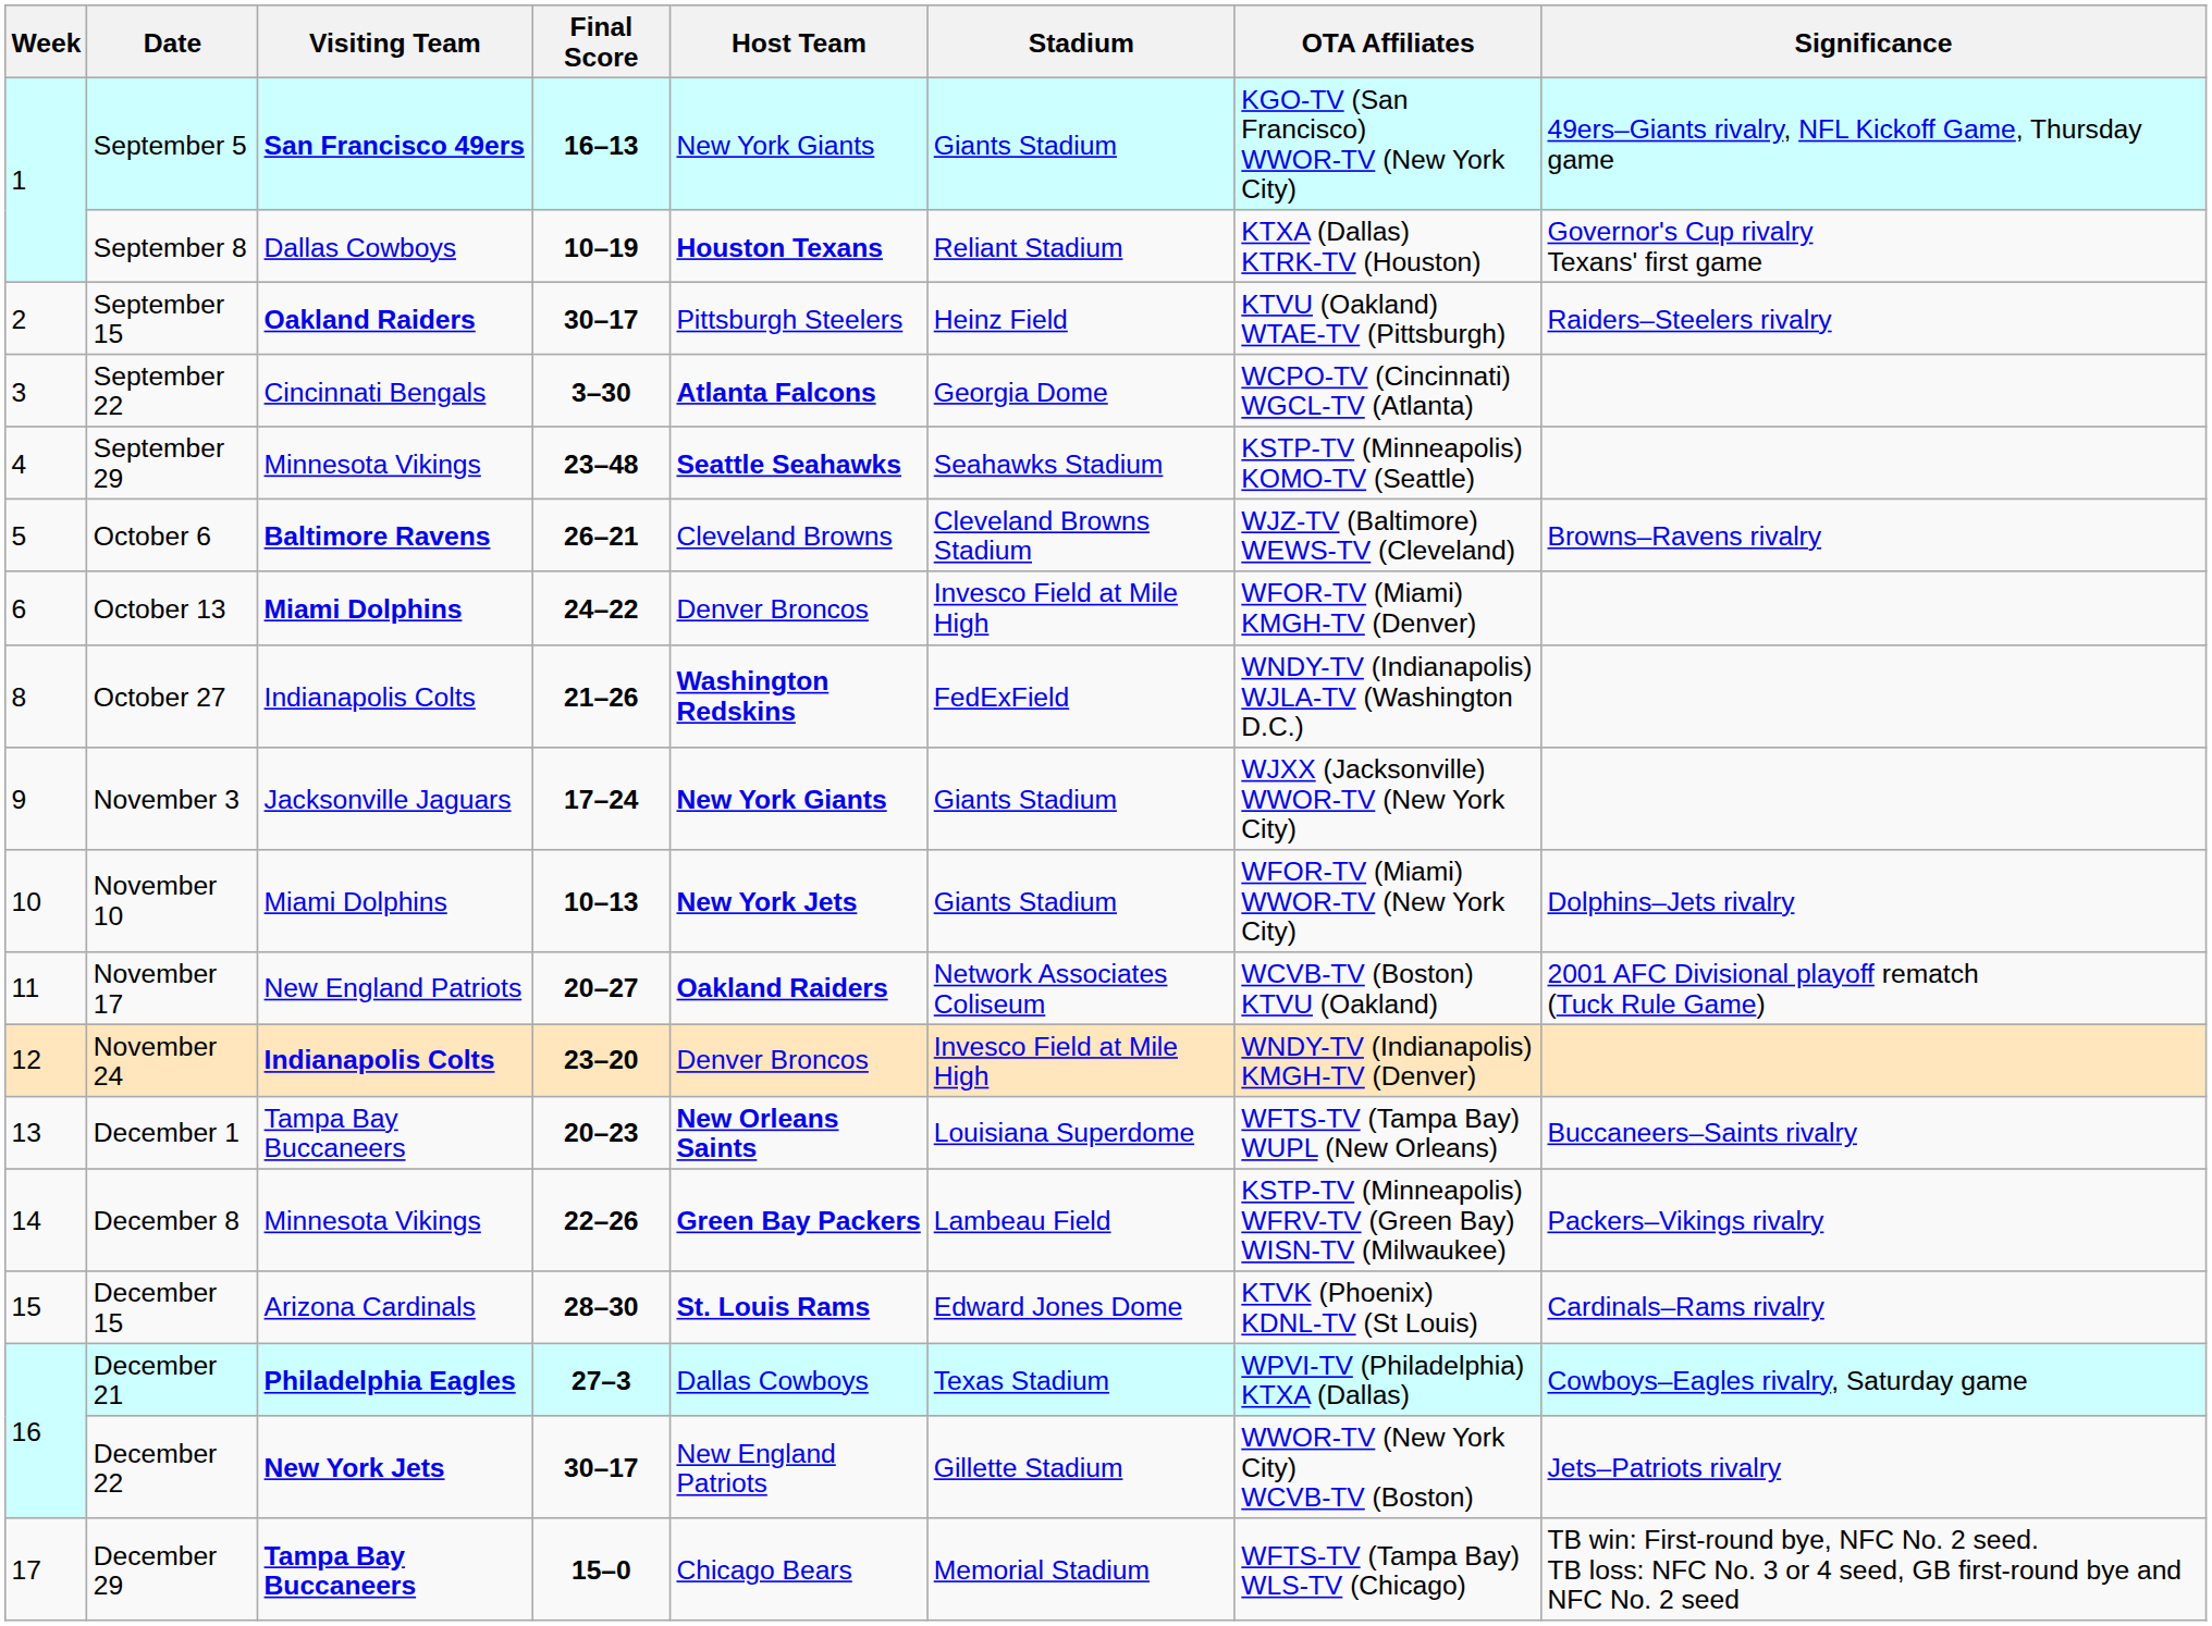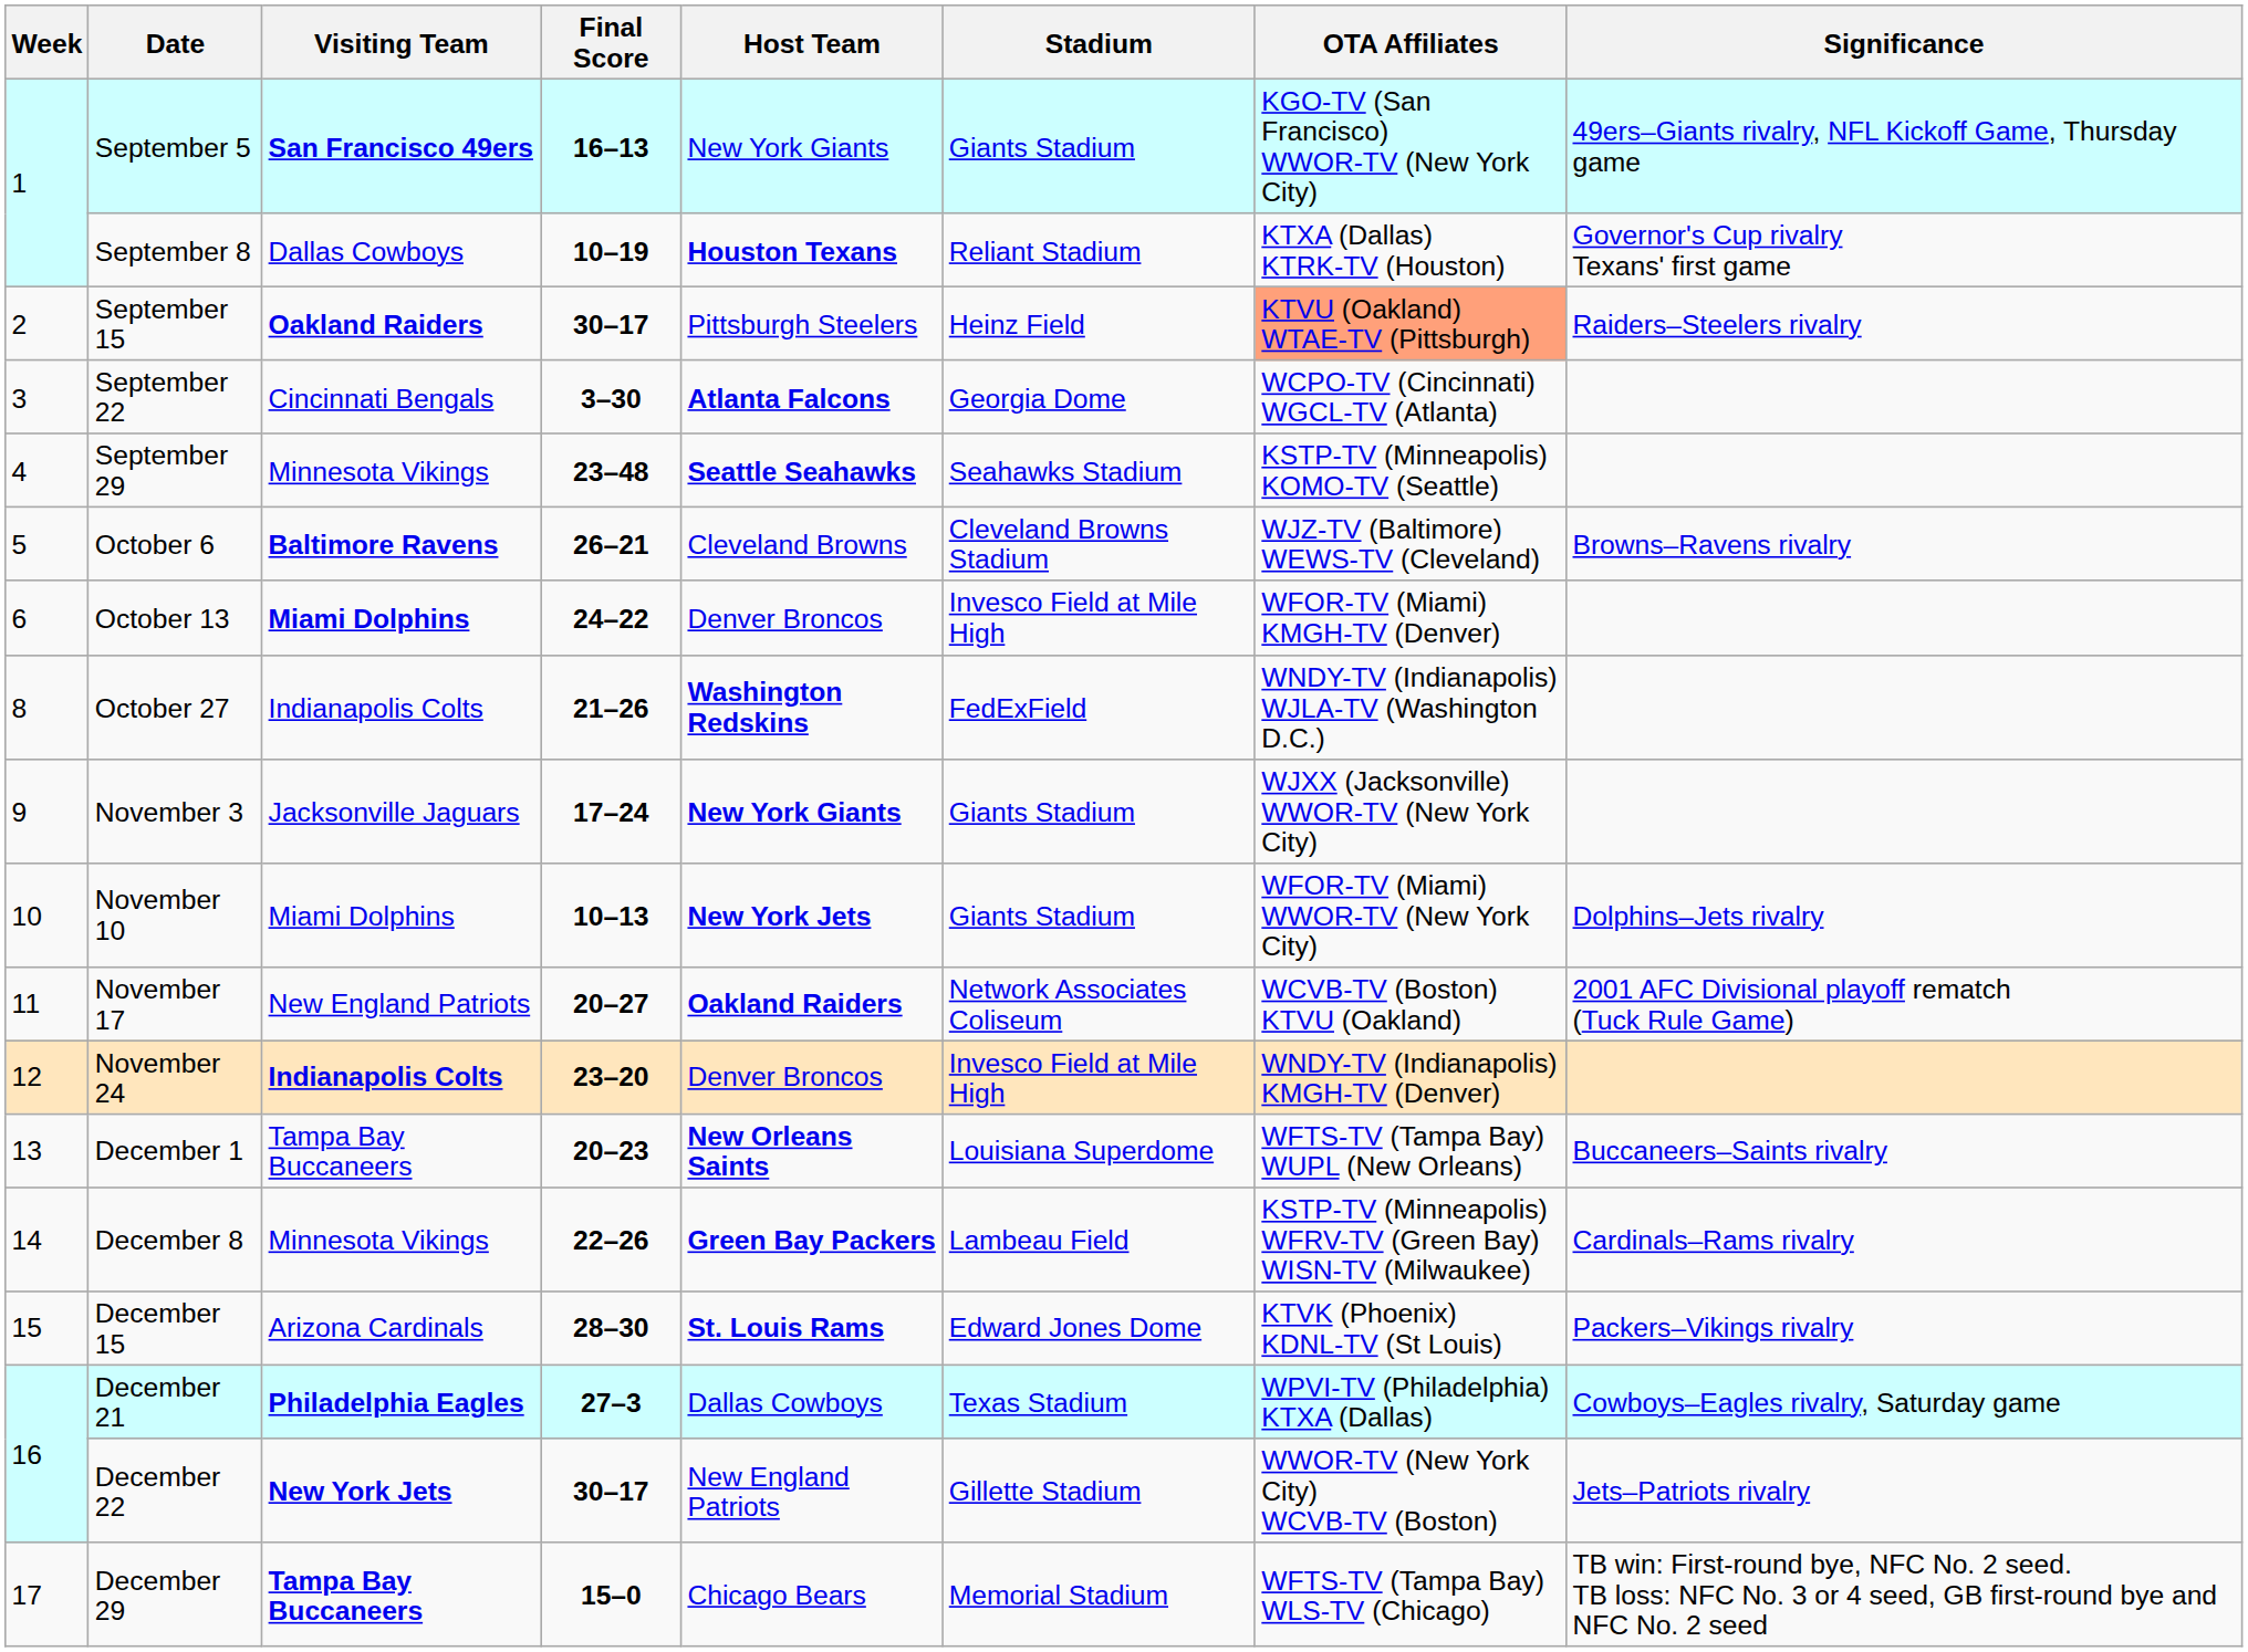September 15 | OTA Affiliates: no background -> lightsalmon background
December 8 | Significance: Packers–Vikings rivalry -> Cardinals–Rams rivalry
December 15 | Significance: Cardinals–Rams rivalry -> Packers–Vikings rivalry
